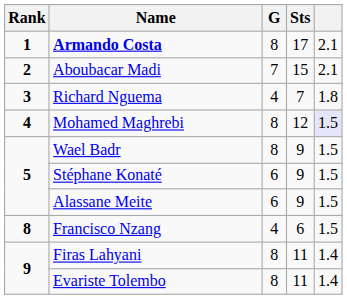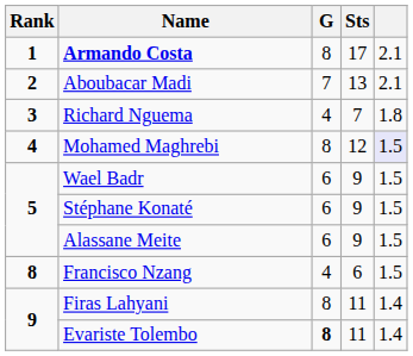Aboubacar Madi | Sts: 15 -> 13
Wael Badr | G: 8 -> 6
Evariste Tolembo | G: normal -> bold
